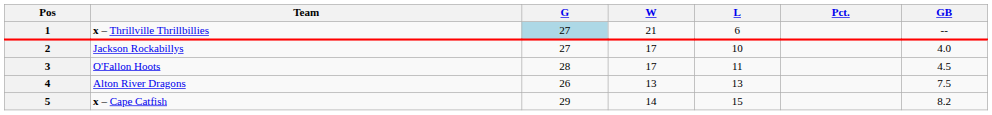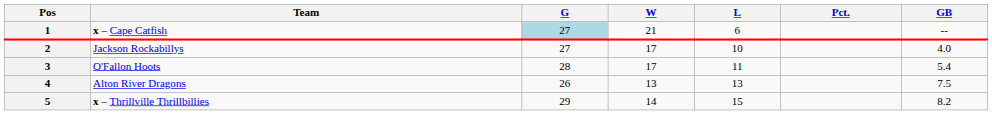1 | Team: x – Thrillville Thrillbillies -> x – Cape Catfish
3 | GB: 4.5 -> 5.4
5 | Team: x – Cape Catfish -> x – Thrillville Thrillbillies
